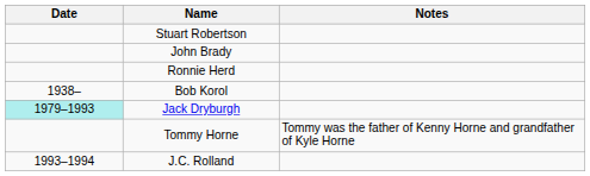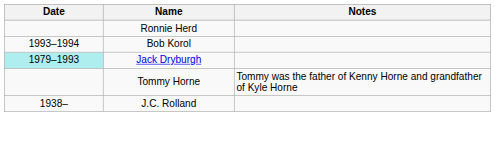- row: Stuart Robertson
- row: John Brady
Bob Korol | Date: 1938– -> 1993–1994
J.C. Rolland | Date: 1993–1994 -> 1938–
